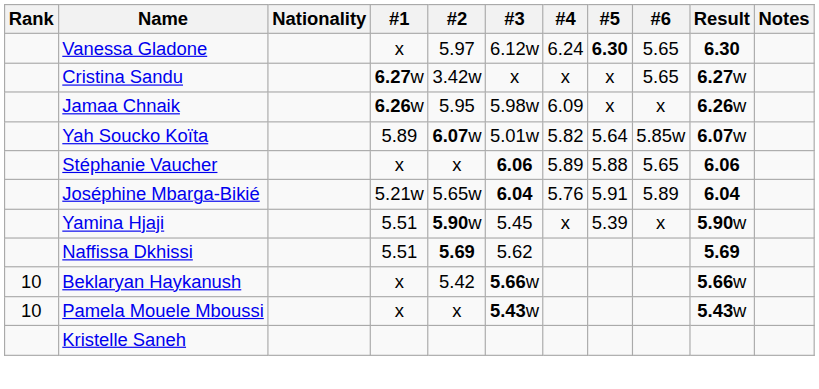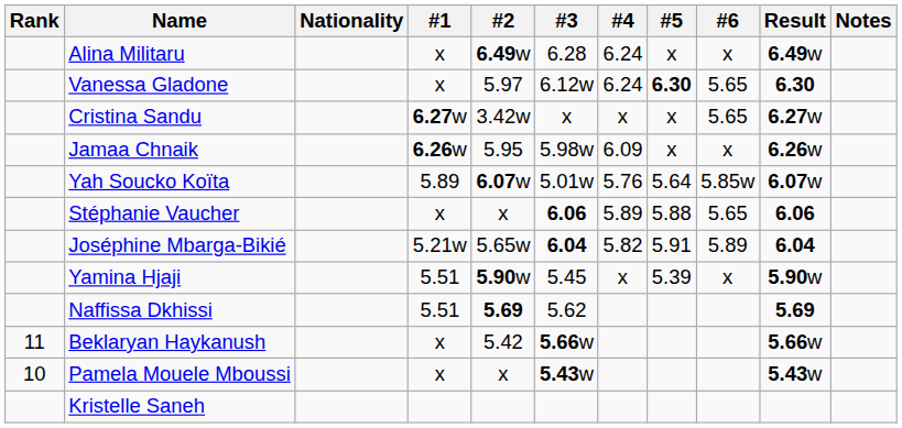+ row: Alina Militaru | x | 6.49w | 6.28 | 6.24 | x | x | 6.49w
Yah Soucko Koïta | #4: 5.82 -> 5.76
Joséphine Mbarga-Bikié | #4: 5.76 -> 5.82
Beklaryan Haykanush | Rank: 10 -> 11
